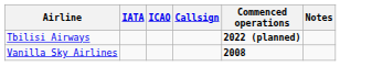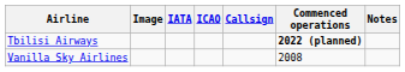+ column: Image
Vanilla Sky Airlines | Commenced operations: bold -> normal
